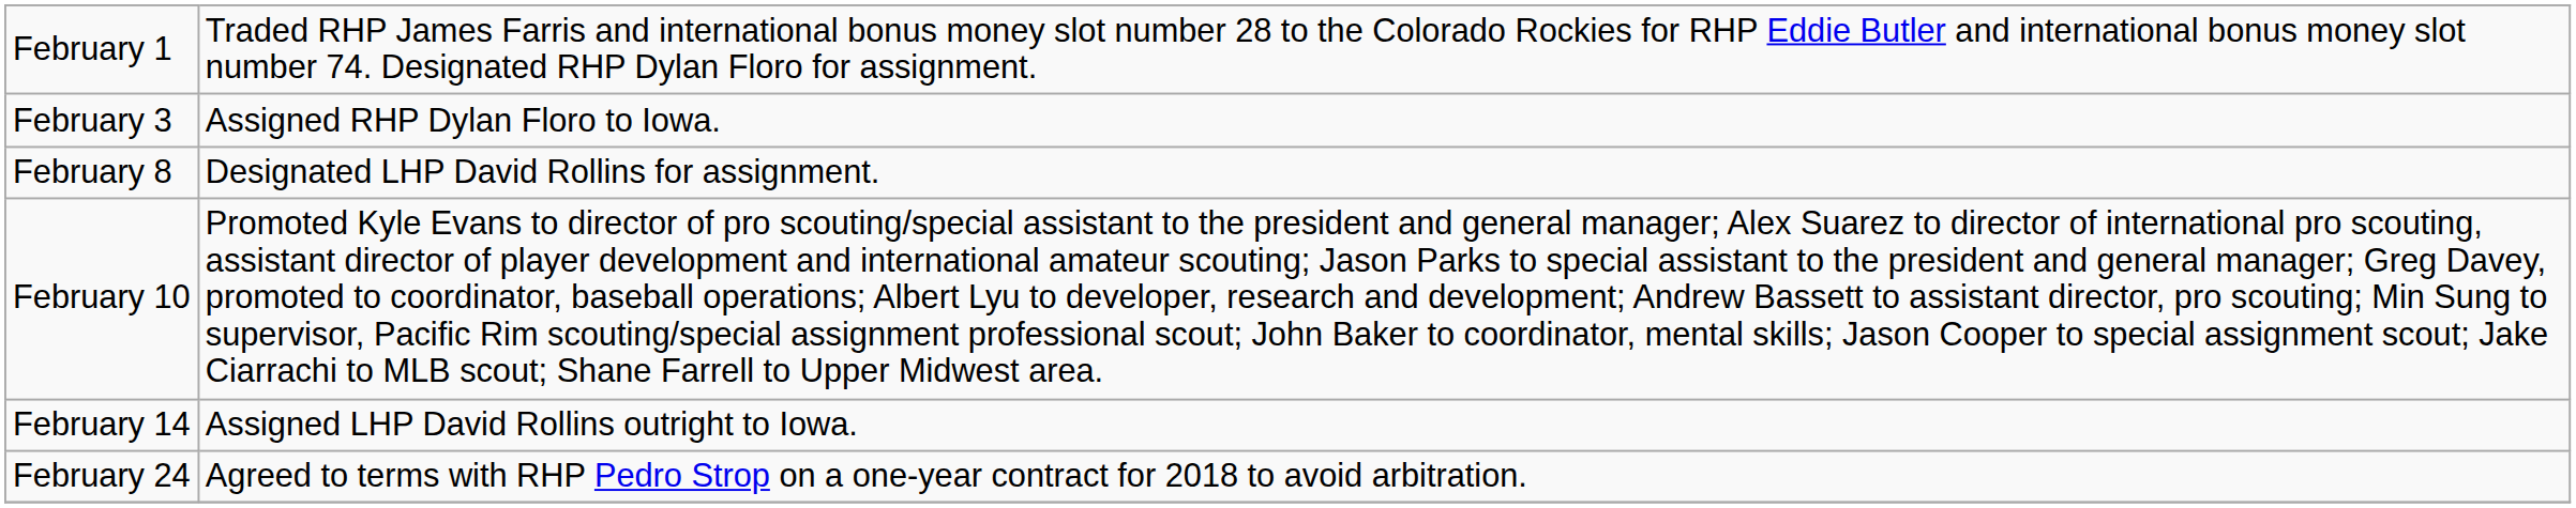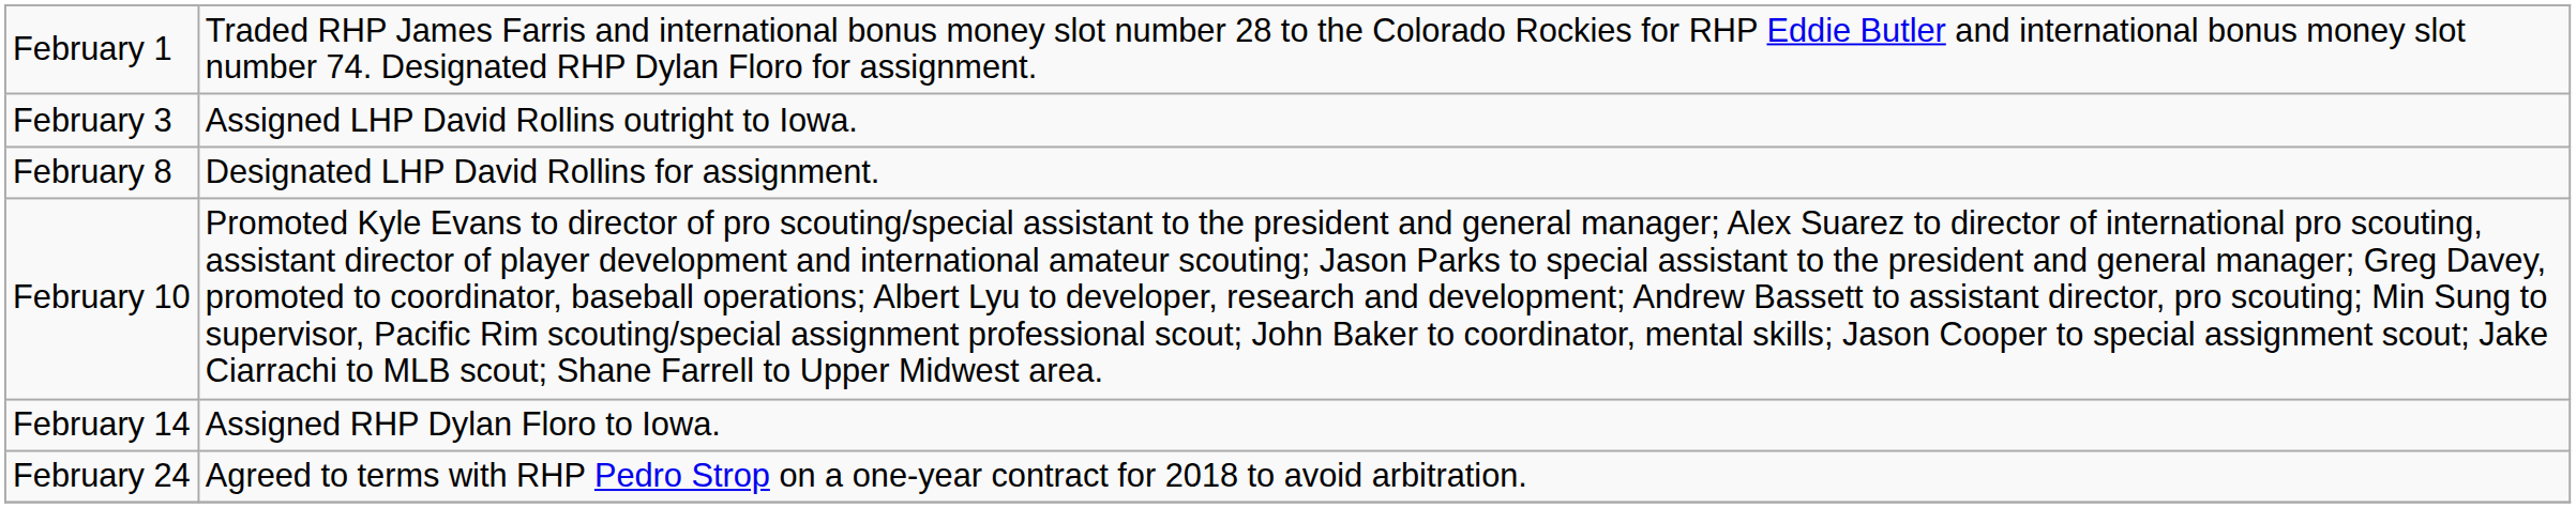February 3 | column 2: Assigned RHP Dylan Floro to Iowa. -> Assigned LHP David Rollins outright to Iowa.
February 14 | column 2: Assigned LHP David Rollins outright to Iowa. -> Assigned RHP Dylan Floro to Iowa.
